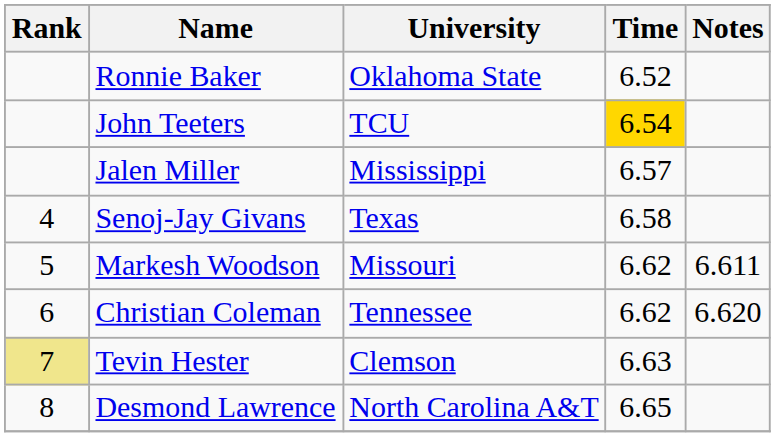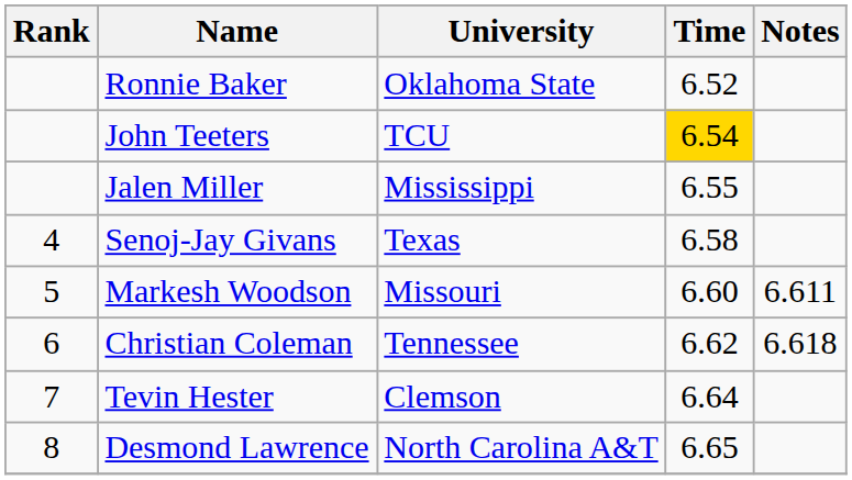Jalen Miller | Time: 6.57 -> 6.55
Markesh Woodson | Time: 6.62 -> 6.60
Christian Coleman | Notes: 6.620 -> 6.618
Tevin Hester | Rank: khaki background -> no background
Tevin Hester | Time: 6.63 -> 6.64
